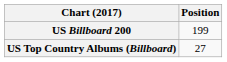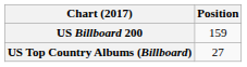US Billboard 200 | Position: 199 -> 159
